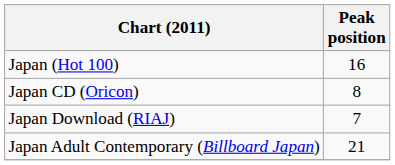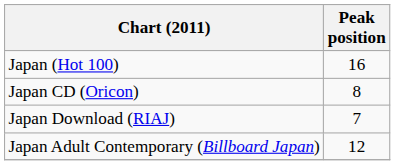Japan Adult Contemporary (Billboard Japan) | Peak position: 21 -> 12
